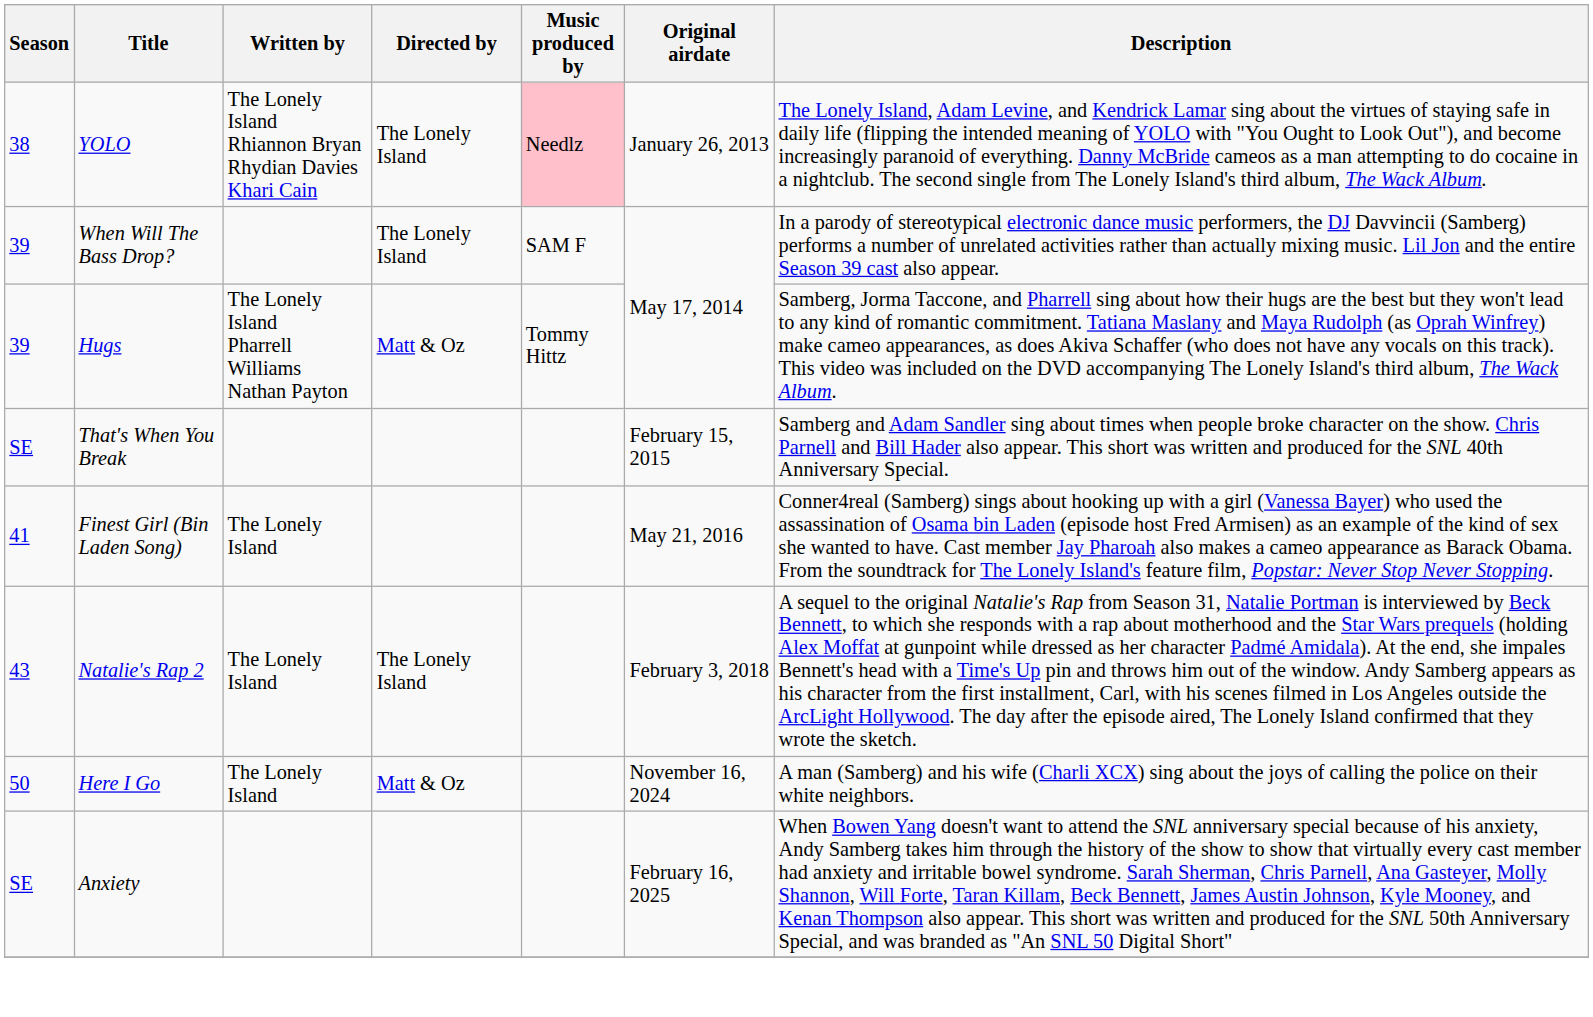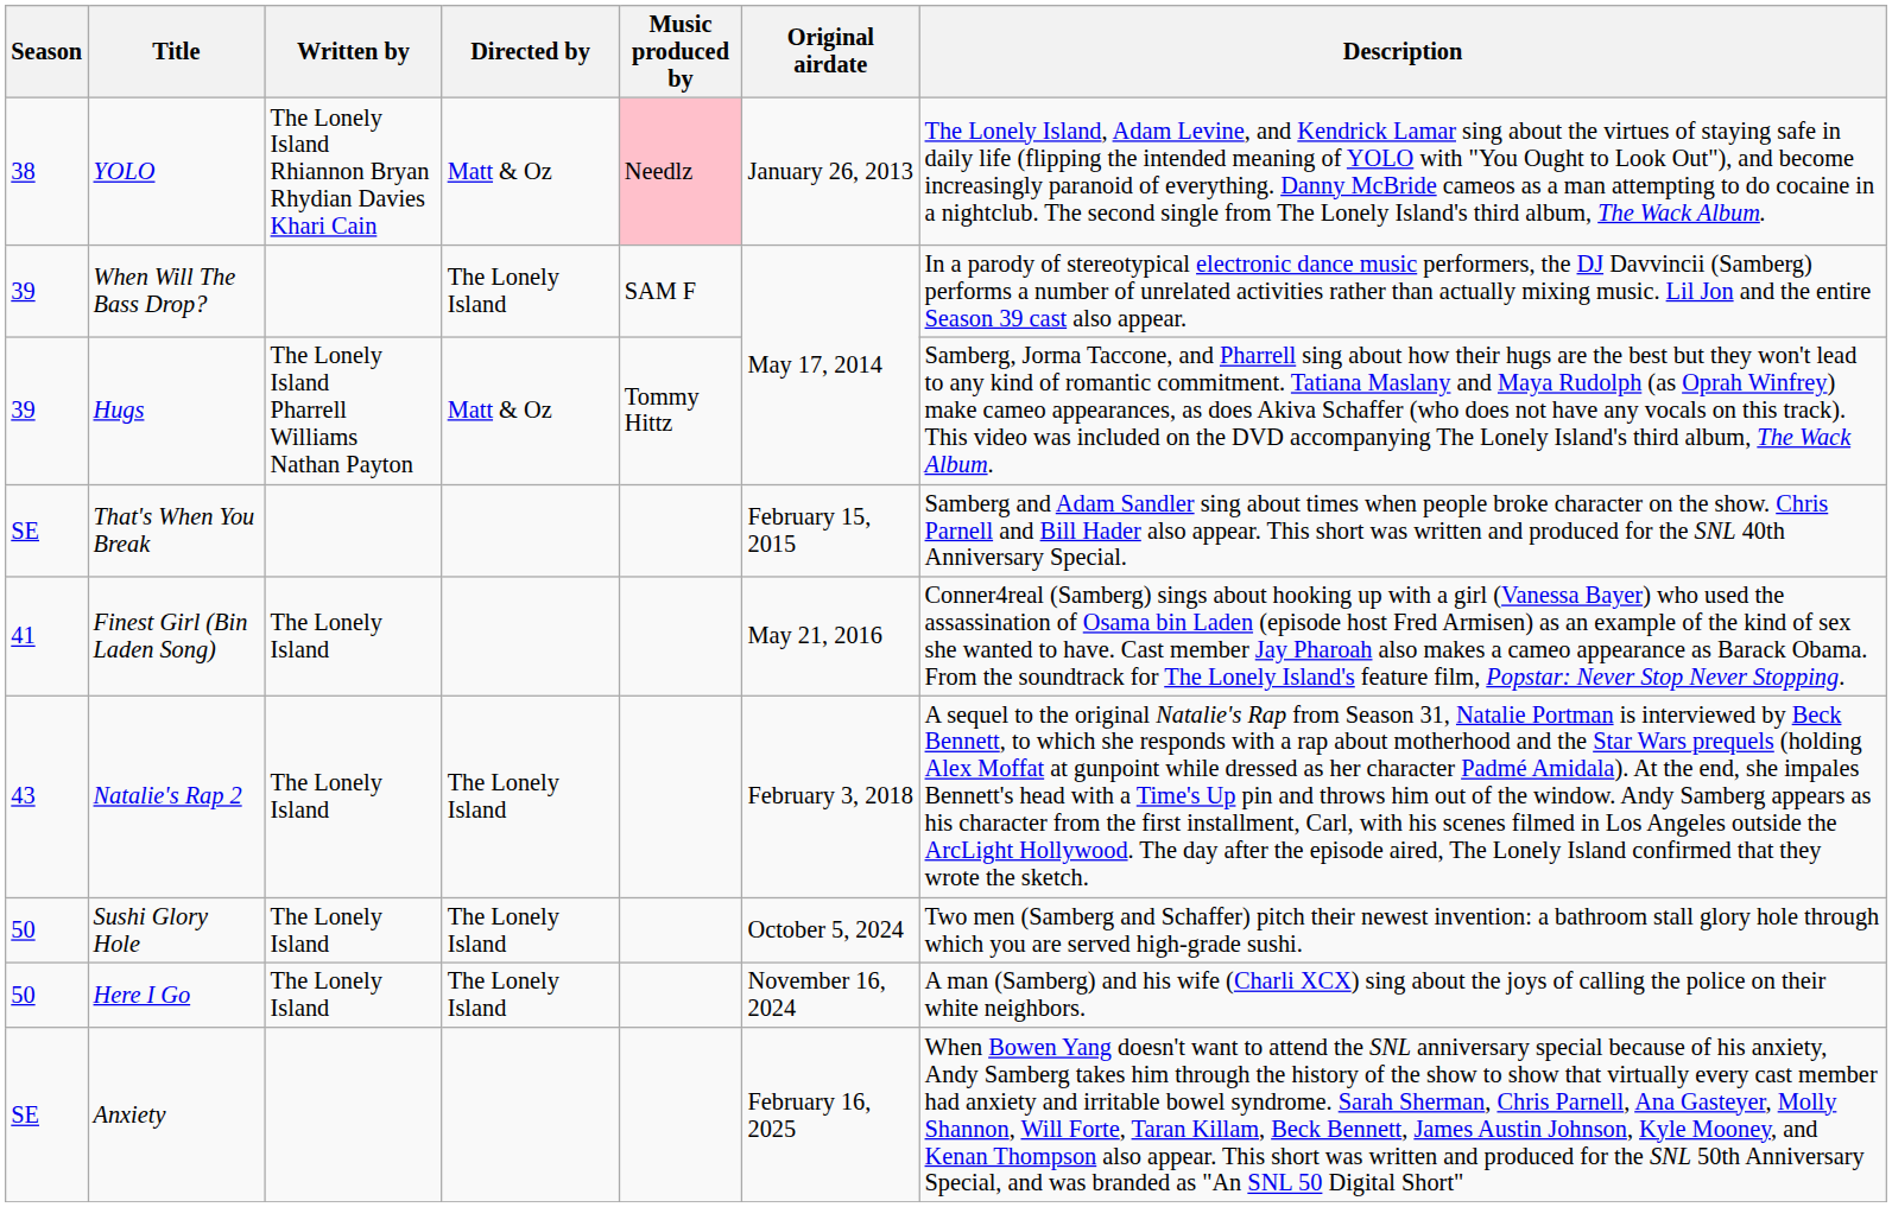YOLO | Directed by: The Lonely Island -> Matt & Oz
+ row: 50 | Sushi Glory Hole | The Lonely Island | The Lonely Island | October 5, 2024 | Two men (Samberg and Schaffer) pitch their newest invention: a bathroom stall glory hole through which you are served high-grade sushi.
Here I Go | Directed by: Matt & Oz -> The Lonely Island
